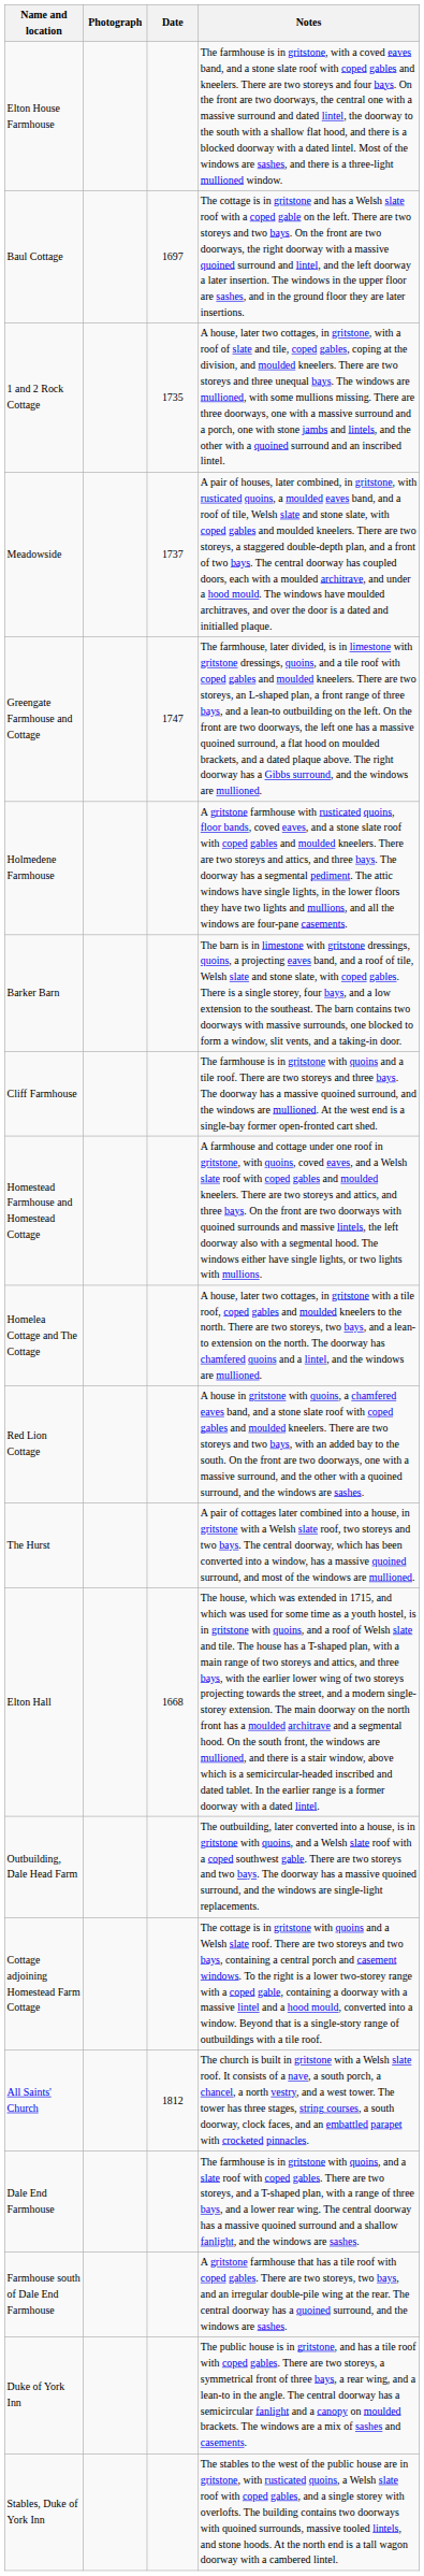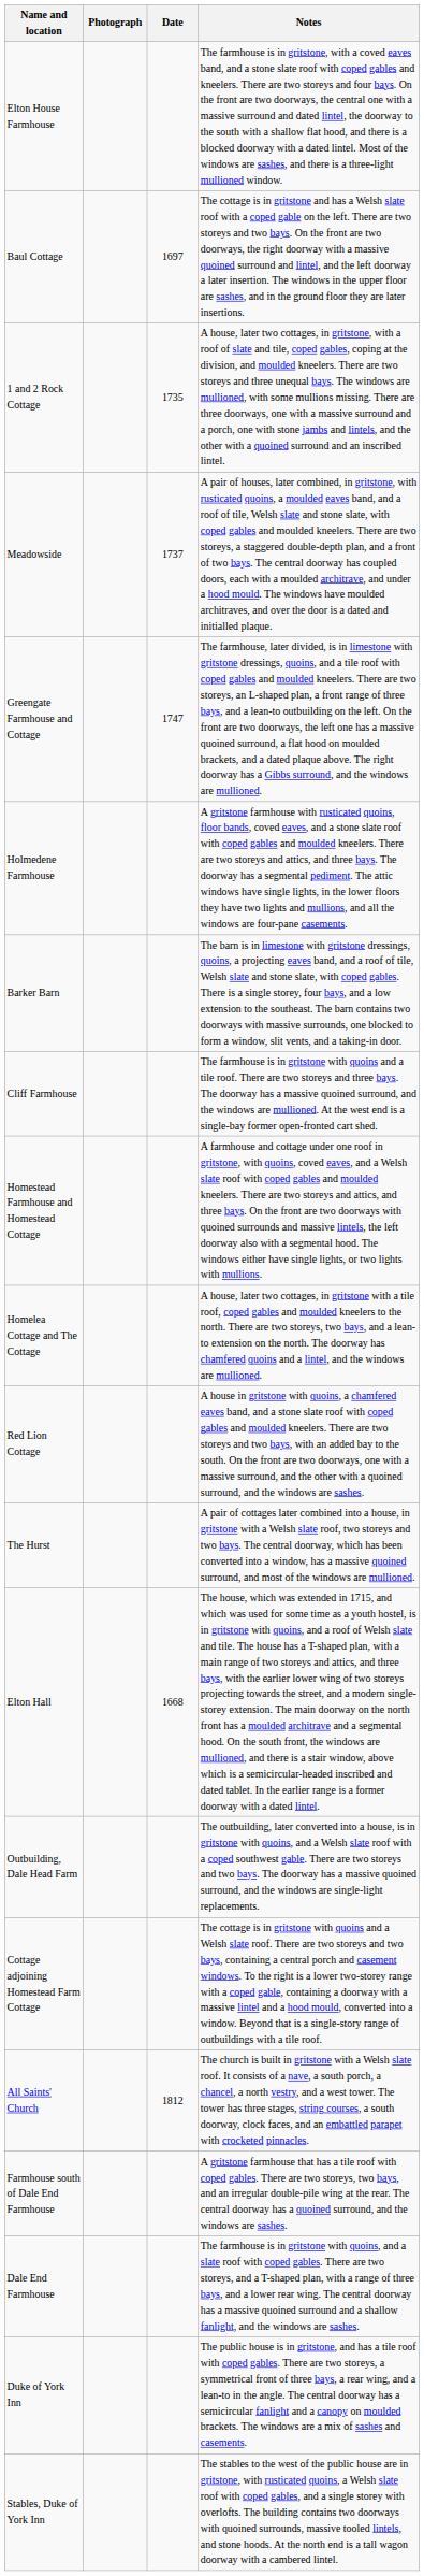rows swapped: Dale End Farmhouse <-> Farmhouse south of Dale End Farmhouse
